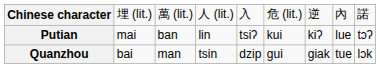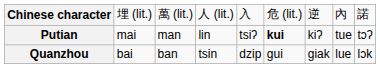Putian | column 3: ban -> man
Putian | column 6: normal -> bold
Putian | column 8: lue -> tue
Quanzhou | column 3: man -> ban
Quanzhou | column 8: tue -> lue
